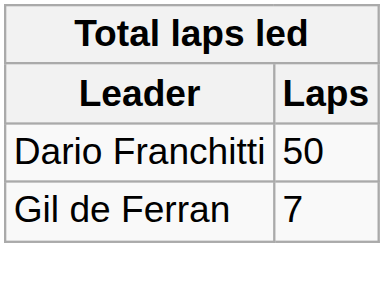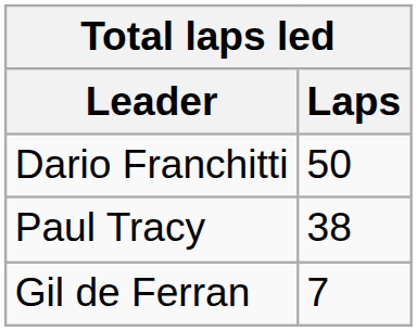+ row: Paul Tracy | 38
